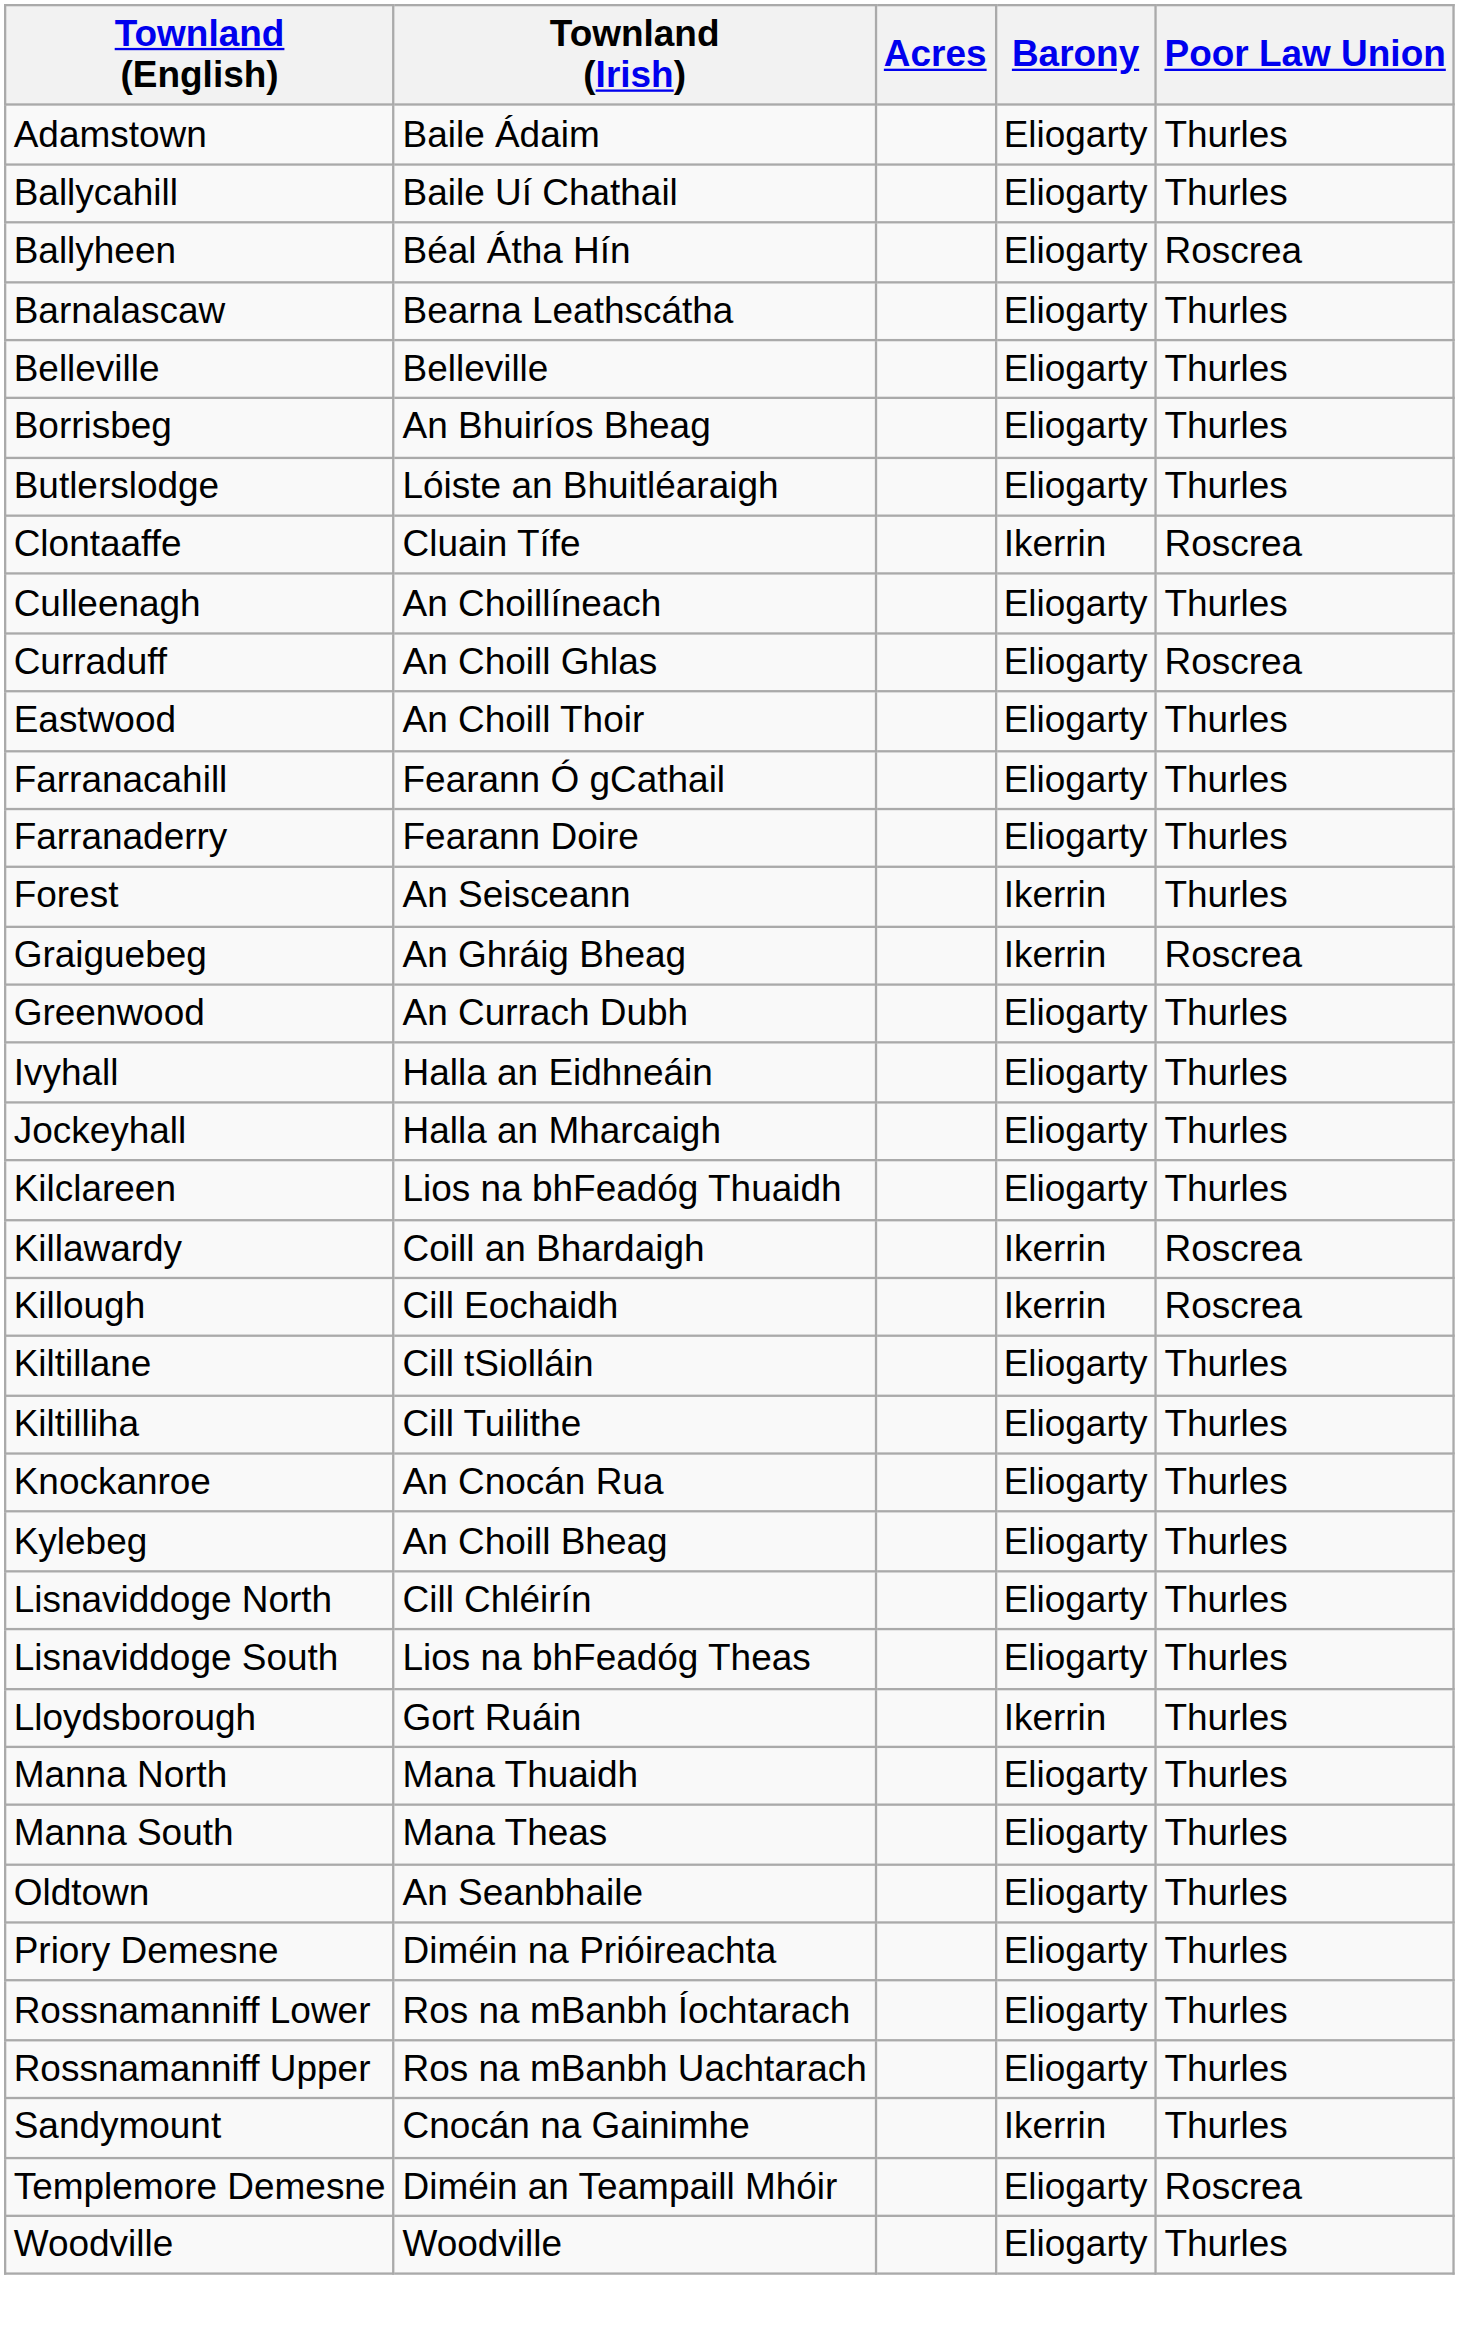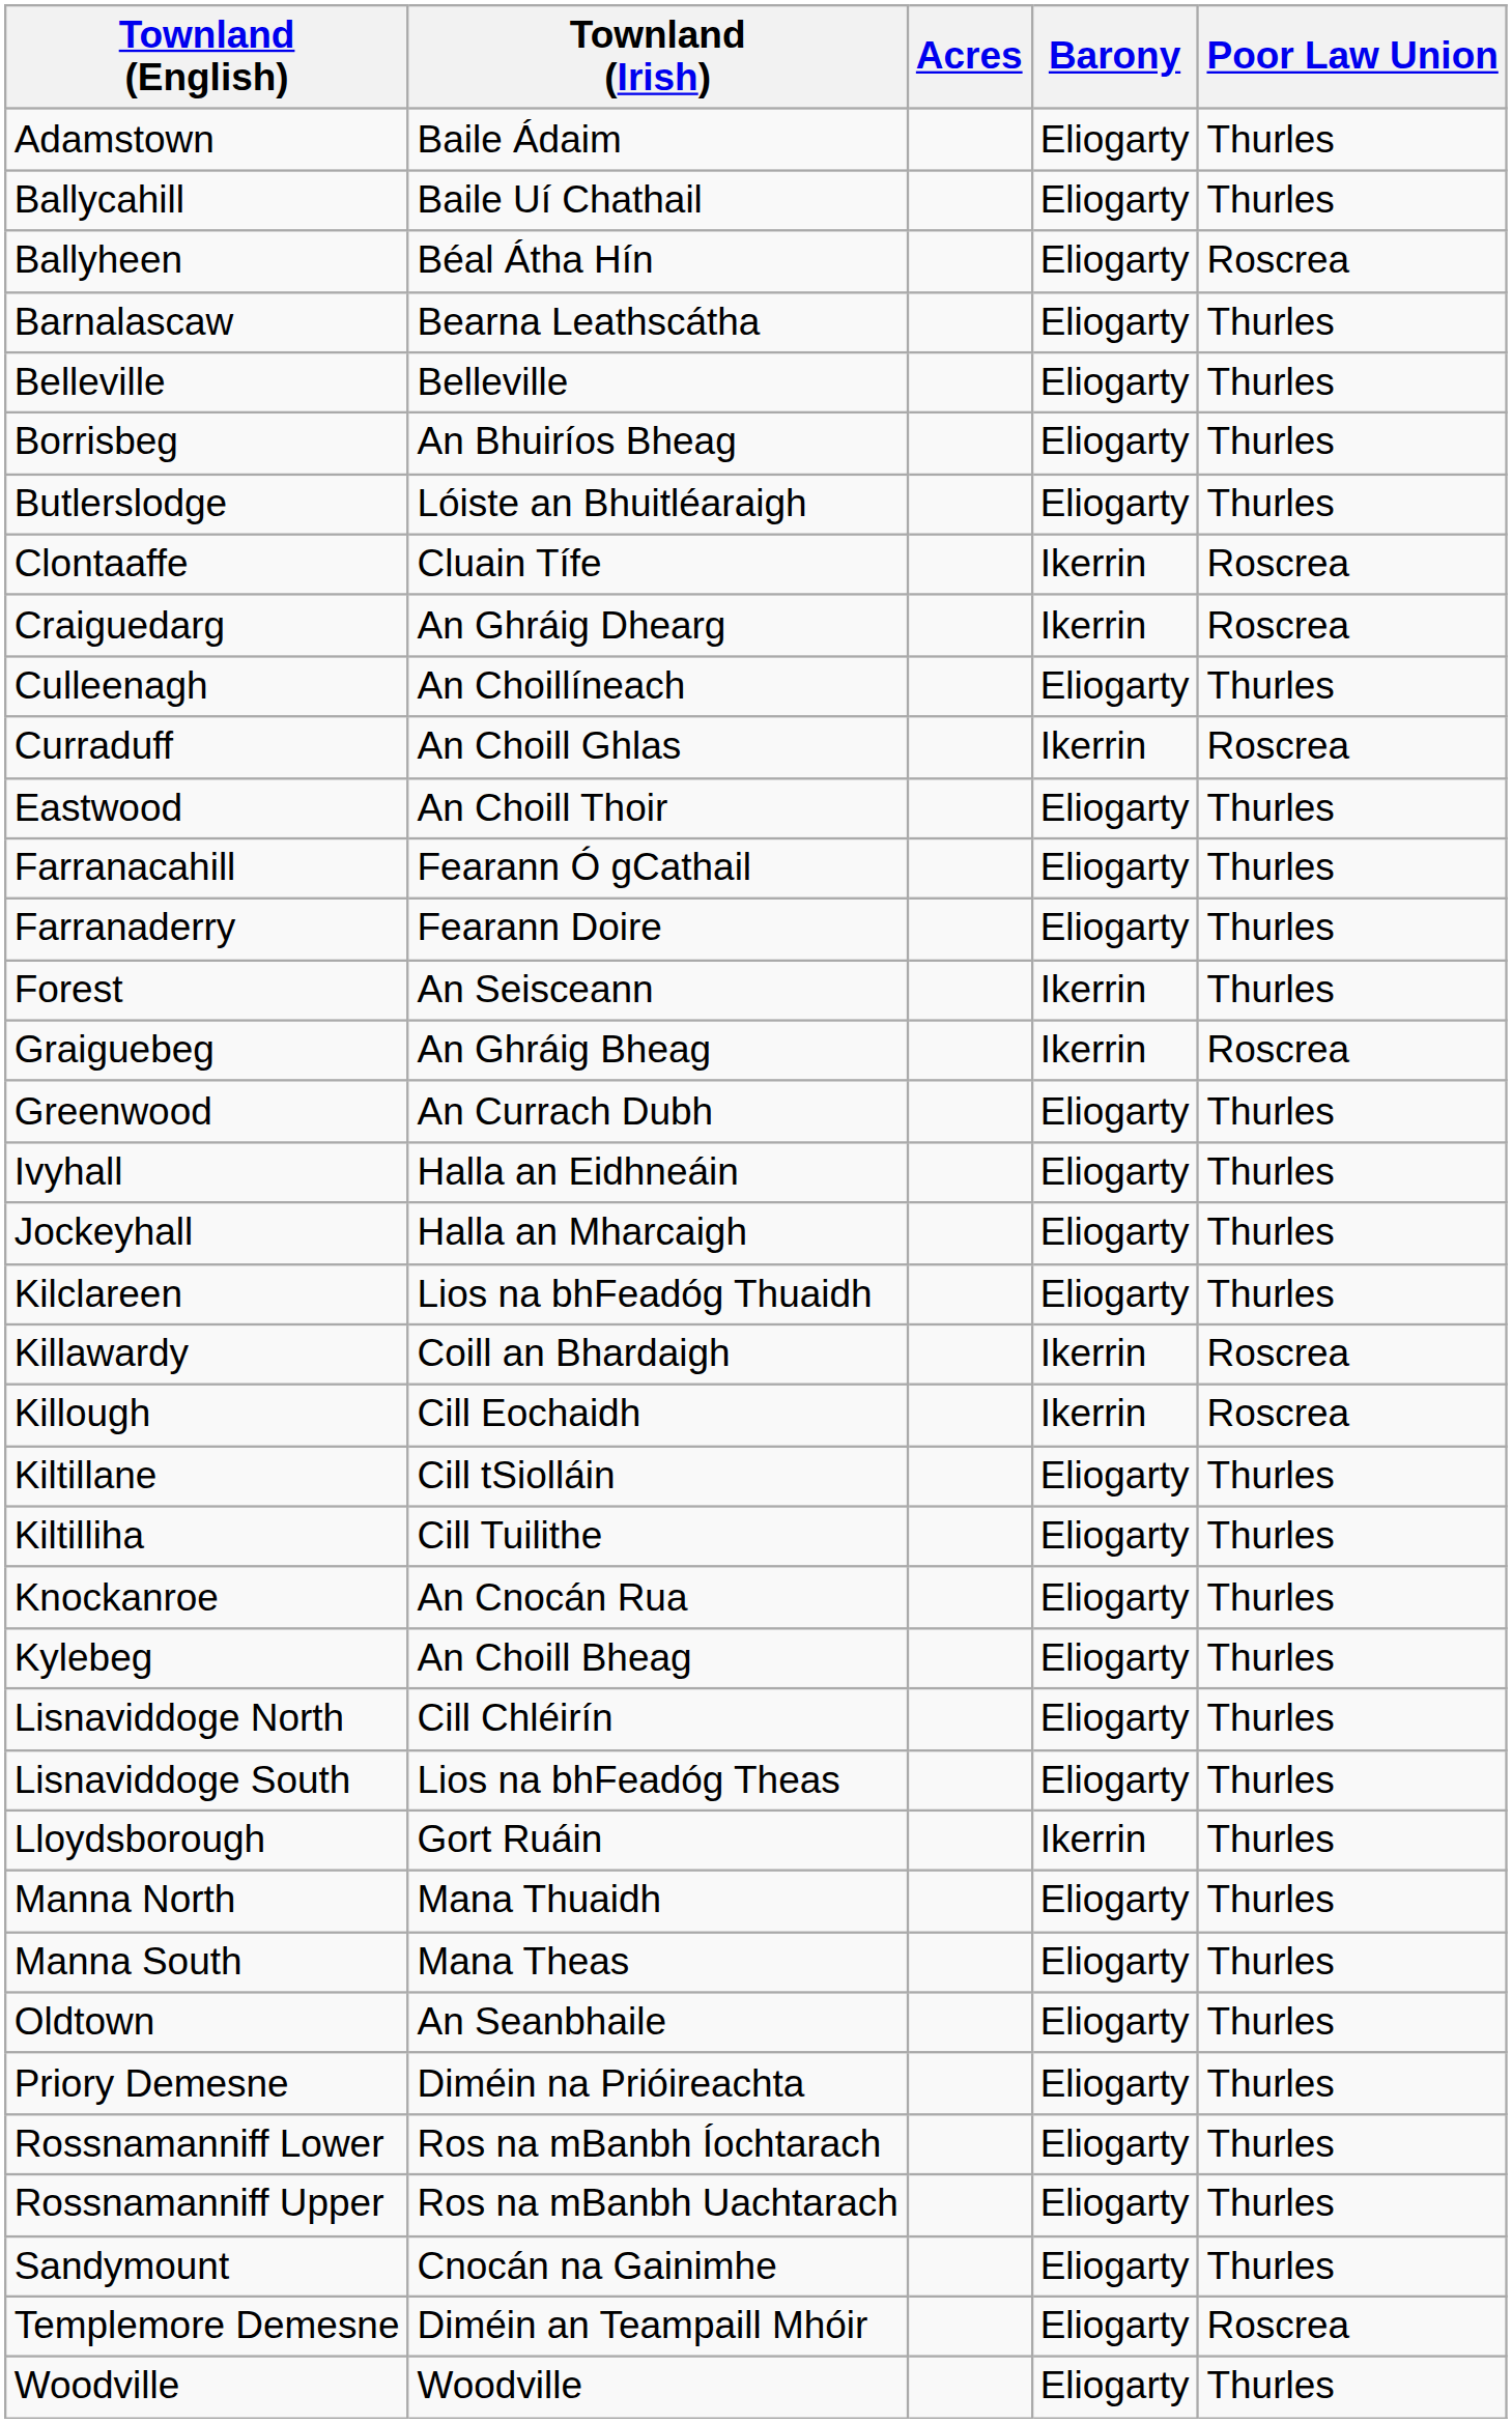+ row: Craiguedarg | An Ghráig Dhearg | Ikerrin | Roscrea
Curraduff | Barony: Eliogarty -> Ikerrin
Sandymount | Barony: Ikerrin -> Eliogarty
